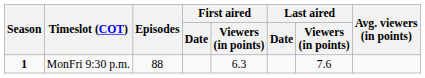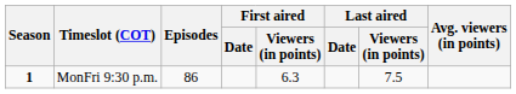MonFri 9:30 p.m. | Episodes: 88 -> 86
MonFri 9:30 p.m. | Last aired / Viewers (in points): 7.6 -> 7.5
